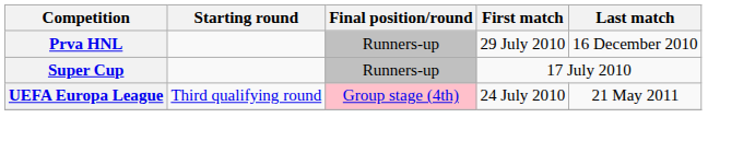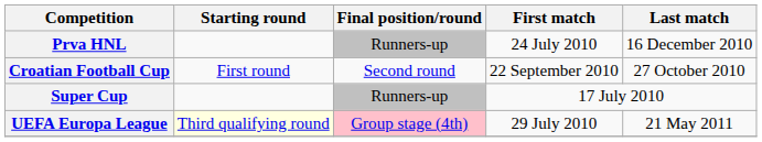Prva HNL | First match: 29 July 2010 -> 24 July 2010
+ row: Croatian Football Cup | First round | Second round | 22 September 2010 | 27 October 2010
UEFA Europa League | Starting round: no background -> lightyellow background
UEFA Europa League | First match: 24 July 2010 -> 29 July 2010
